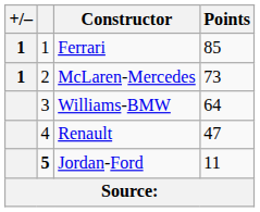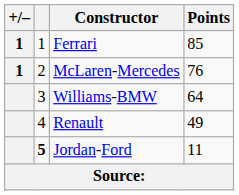McLaren-Mercedes | Points: 73 -> 76
Renault | Points: 47 -> 49
